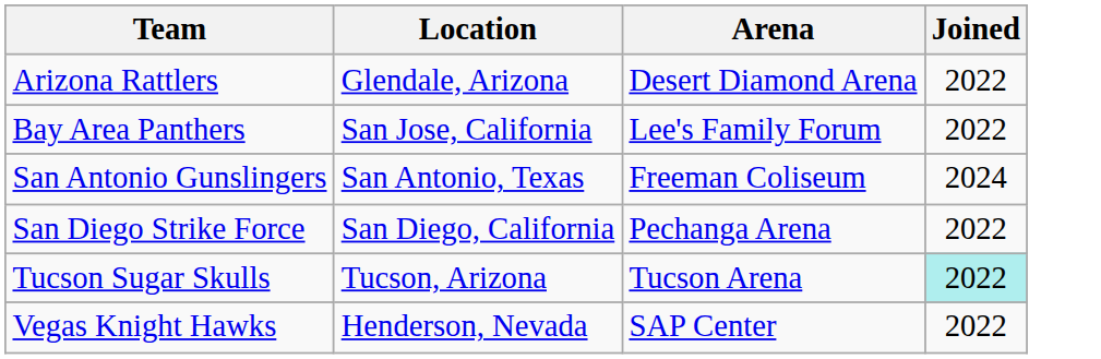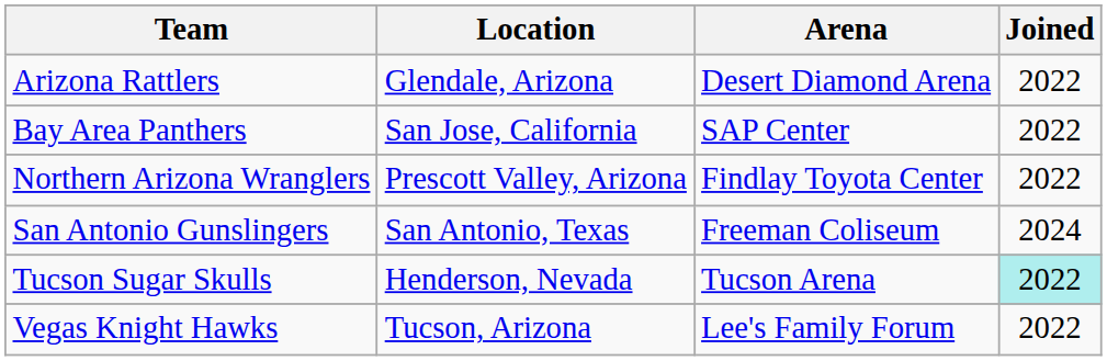Bay Area Panthers | Arena: Lee's Family Forum -> SAP Center
+ row: Northern Arizona Wranglers | Prescott Valley, Arizona | Findlay Toyota Center | 2022
- row: San Diego Strike Force | San Diego, California | Pechanga Arena | 2022
Tucson Sugar Skulls | Location: Tucson, Arizona -> Henderson, Nevada
Vegas Knight Hawks | Location: Henderson, Nevada -> Tucson, Arizona
Vegas Knight Hawks | Arena: SAP Center -> Lee's Family Forum
